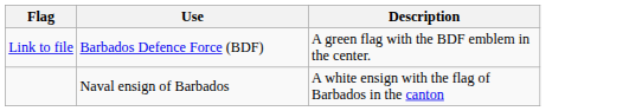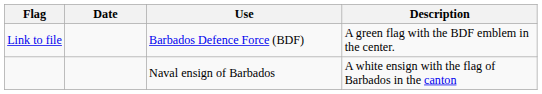+ column: Date
